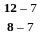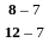rows swapped: 12 – 7 <-> 8 – 7
